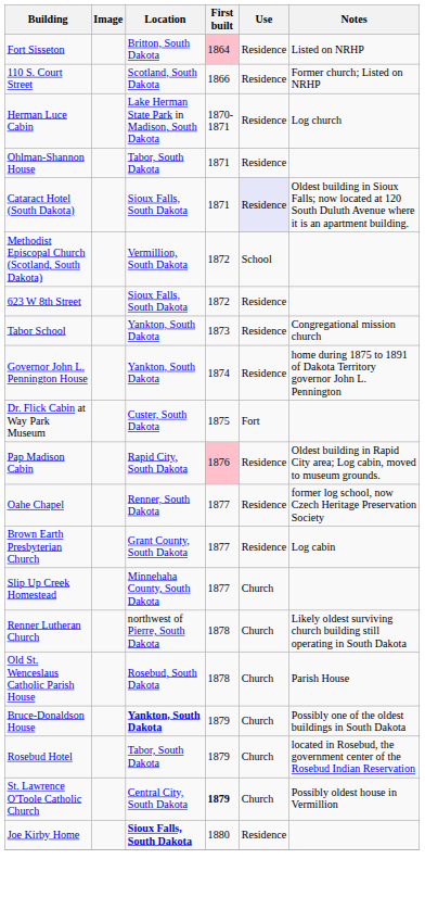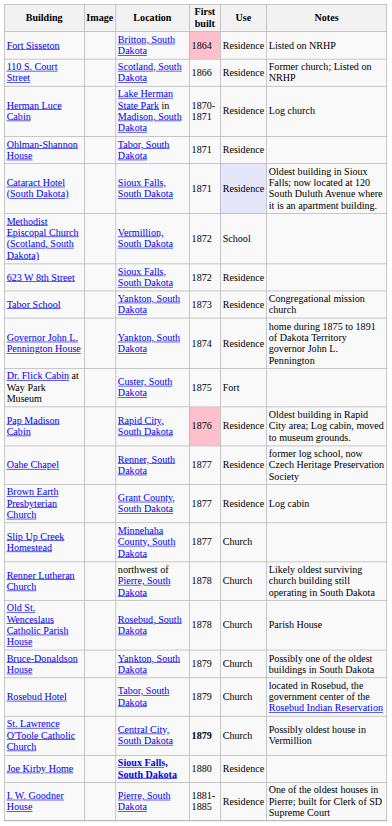Bruce-Donaldson House | Location: bold -> normal
+ row: I. W. Goodner House | Pierre, South Dakota | 1881-1885 | Residence | One of the oldest houses in Pierre; built for Clerk of SD Supreme Court
